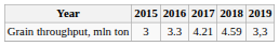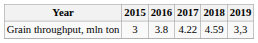Grain throughput, mln ton | 2016: 3.3 -> 3.8
Grain throughput, mln ton | 2017: 4.21 -> 4.22
